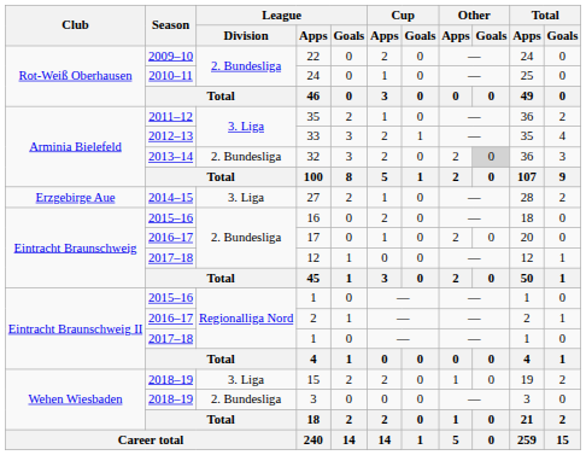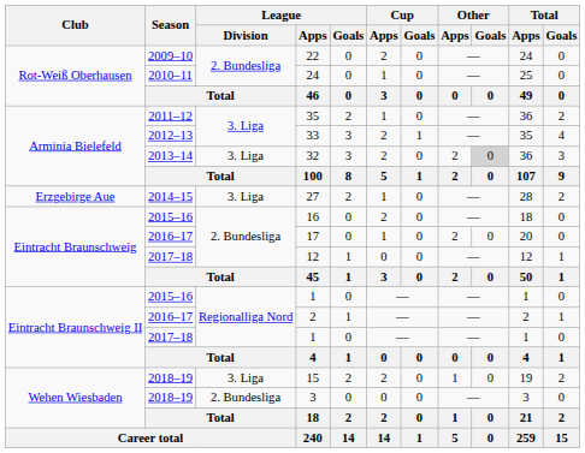32 | League / Division: 2. Bundesliga -> 3. Liga
